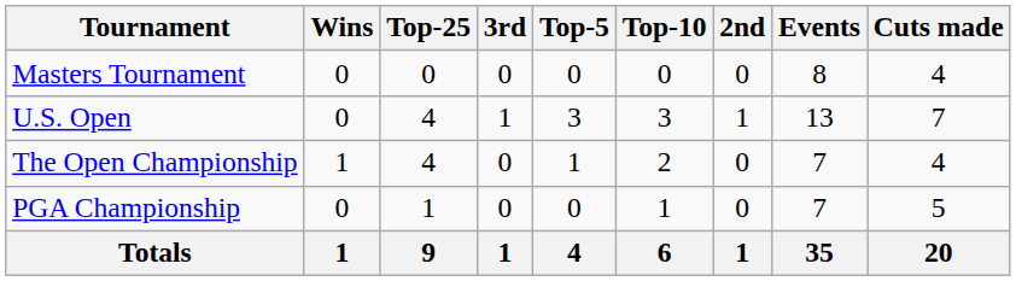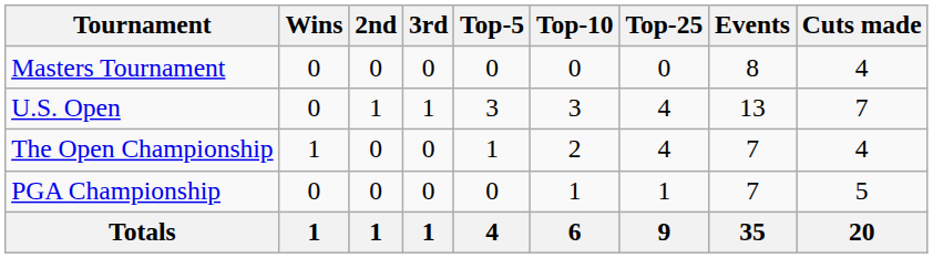columns swapped: 2nd <-> Top-25
